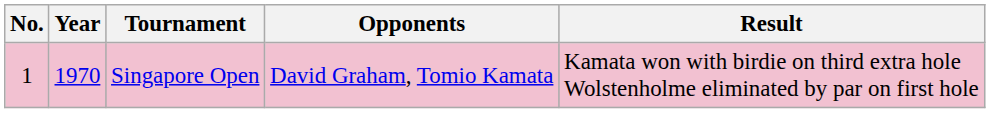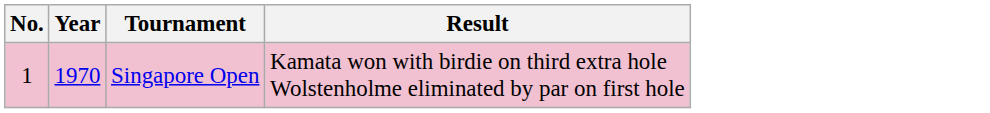- column: Opponents | David Graham, Tomio Kamata
